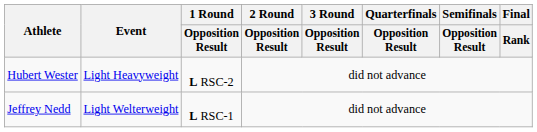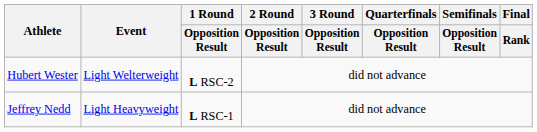Hubert Wester | Event: Light Heavyweight -> Light Welterweight
Jeffrey Nedd | Event: Light Welterweight -> Light Heavyweight
